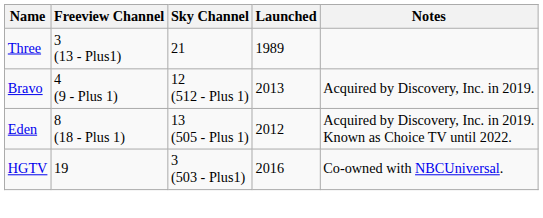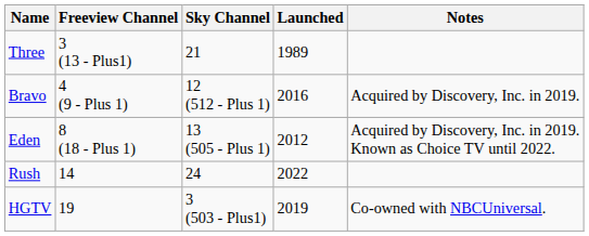Bravo | Launched: 2013 -> 2016
+ row: Rush | 14 | 24 | 2022
HGTV | Launched: 2016 -> 2019
